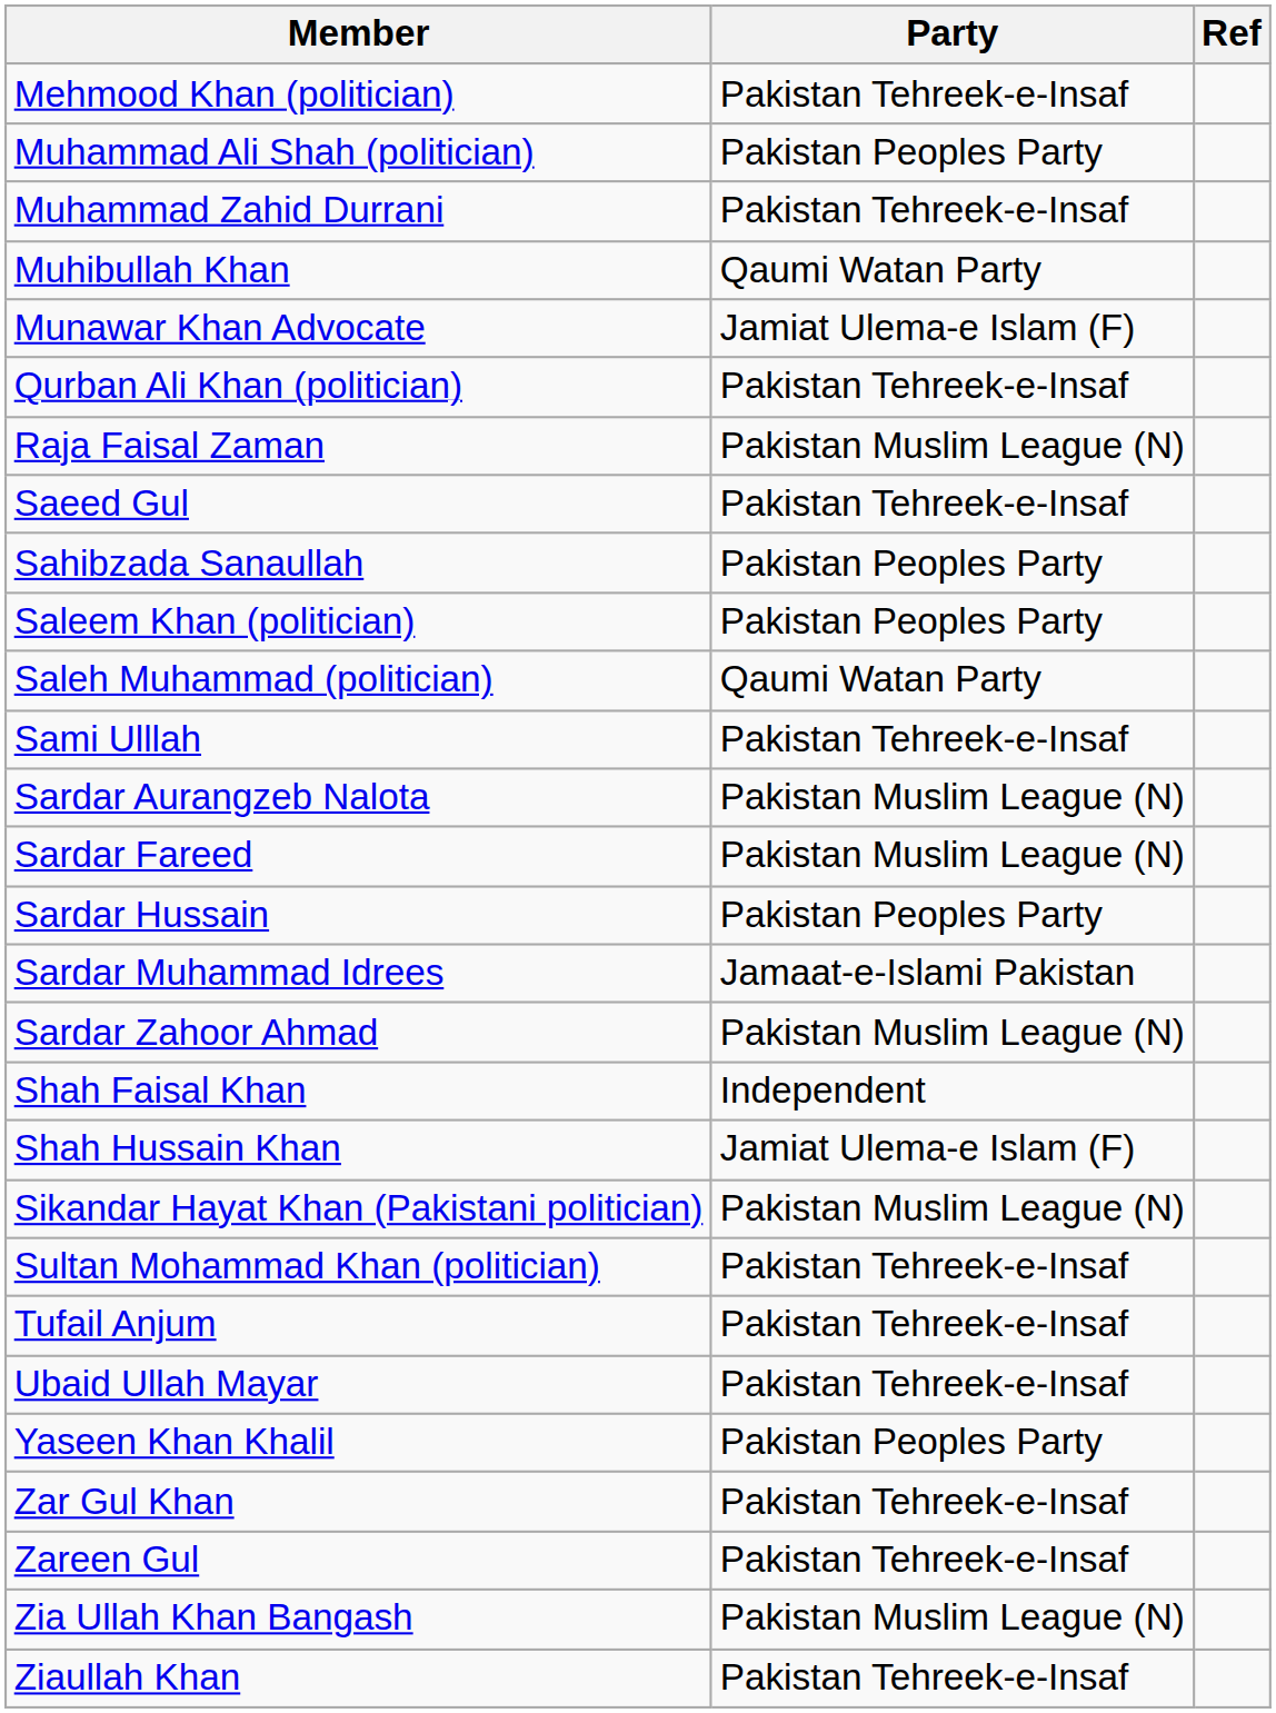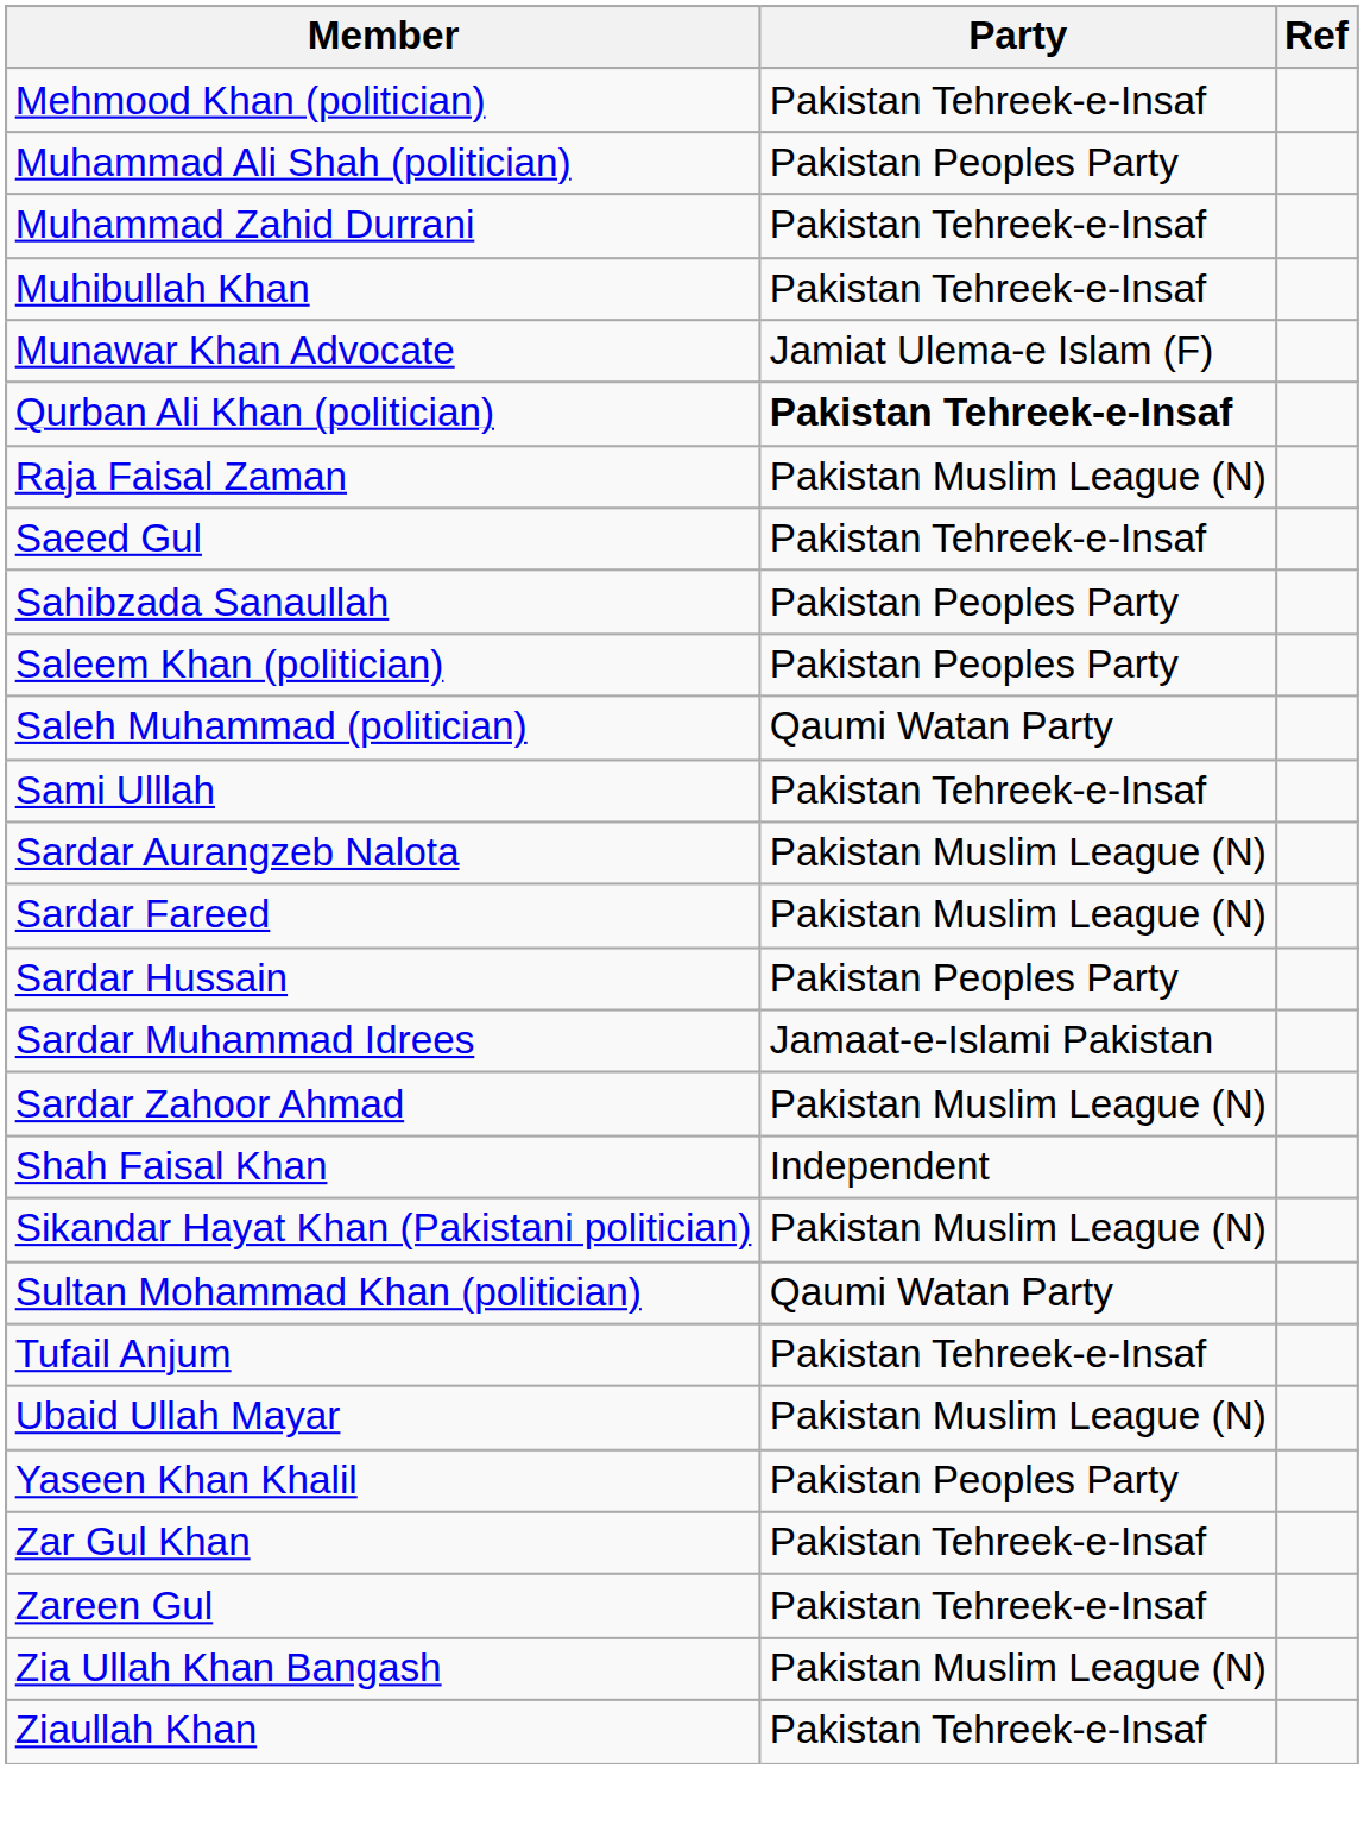Muhibullah Khan | Party: Qaumi Watan Party -> Pakistan Tehreek-e-Insaf
Qurban Ali Khan (politician) | Party: normal -> bold
- row: Shah Hussain Khan | Jamiat Ulema-e Islam (F)
Sultan Mohammad Khan (politician) | Party: Pakistan Tehreek-e-Insaf -> Qaumi Watan Party
Ubaid Ullah Mayar | Party: Pakistan Tehreek-e-Insaf -> Pakistan Muslim League (N)
